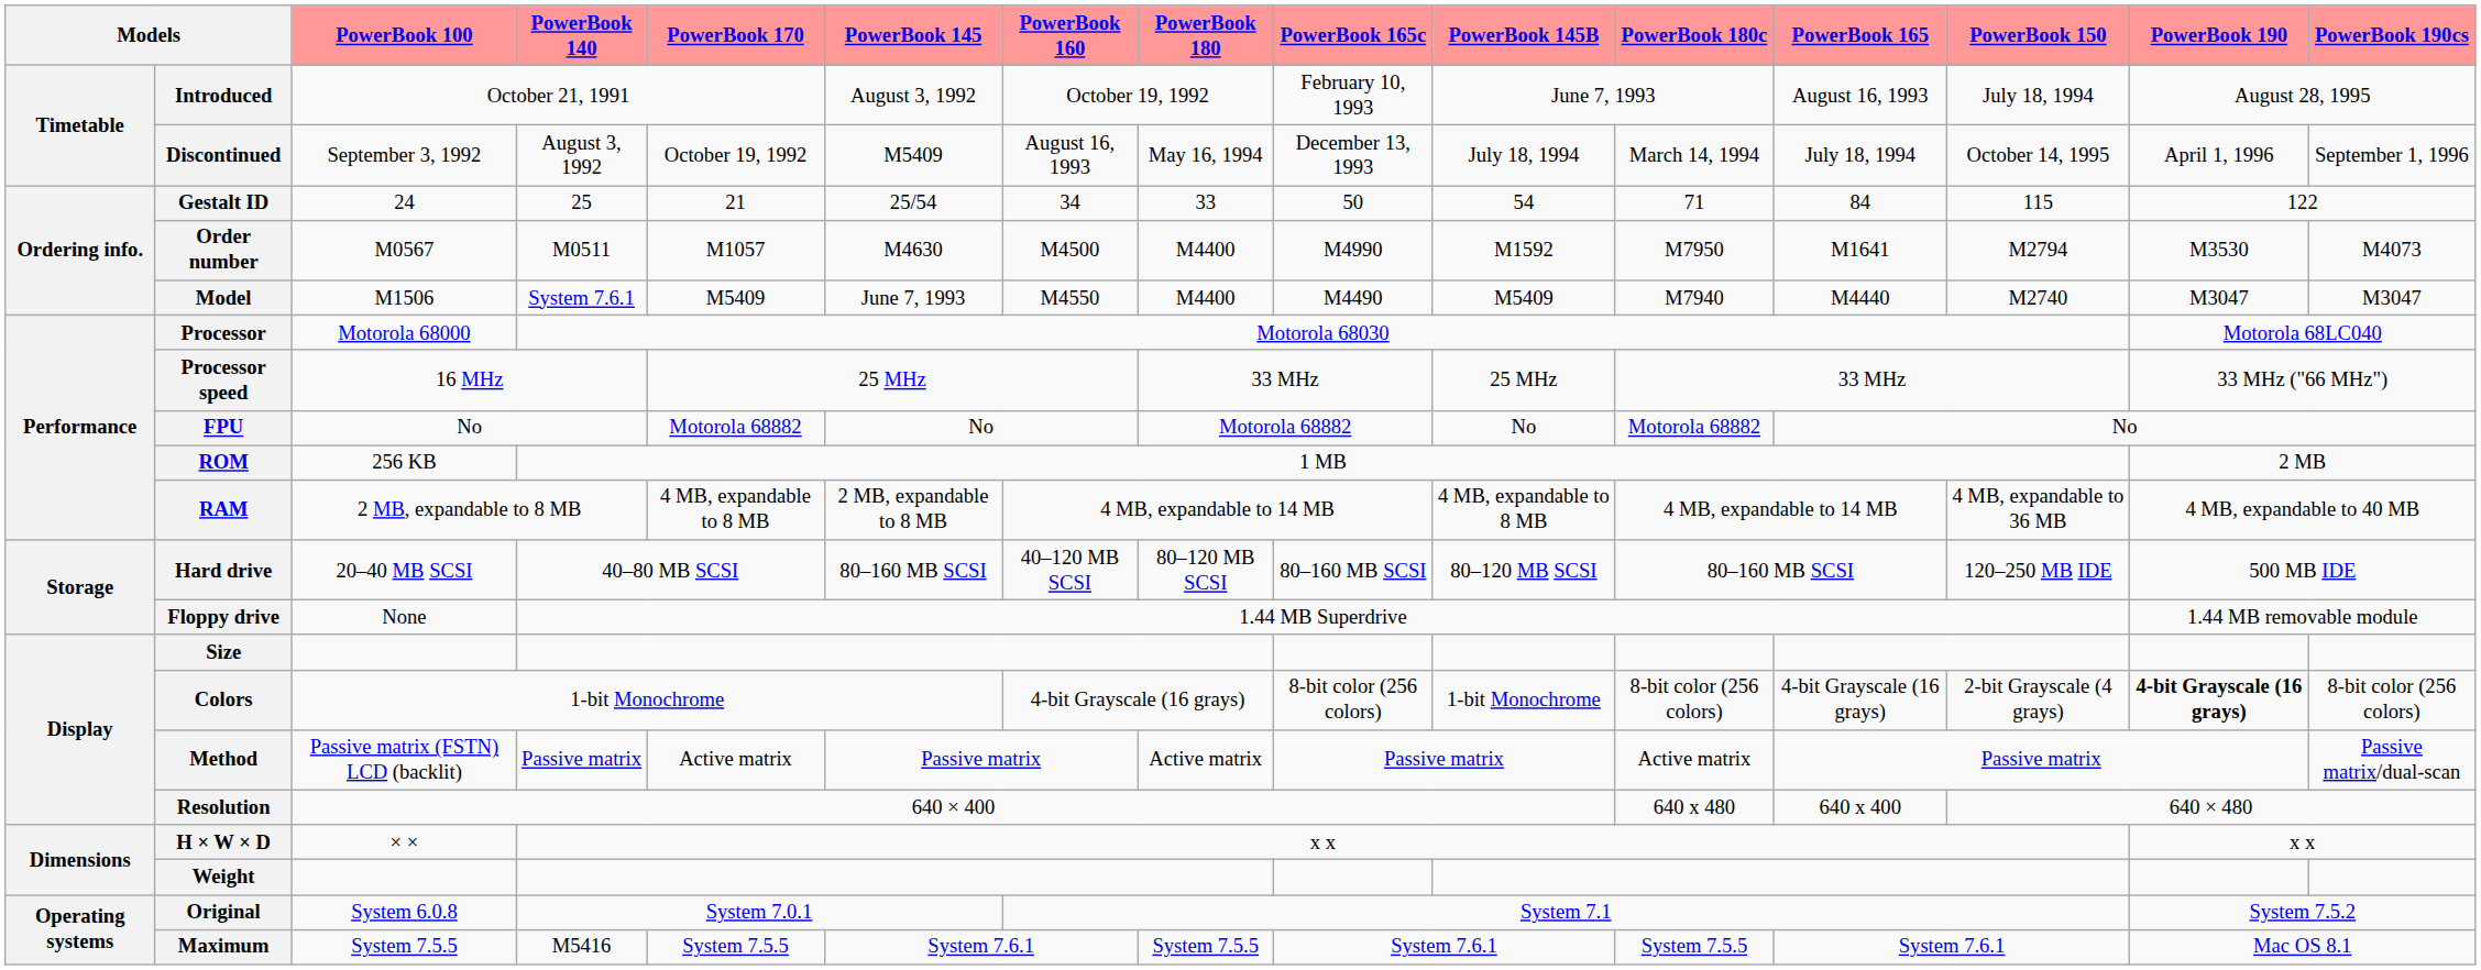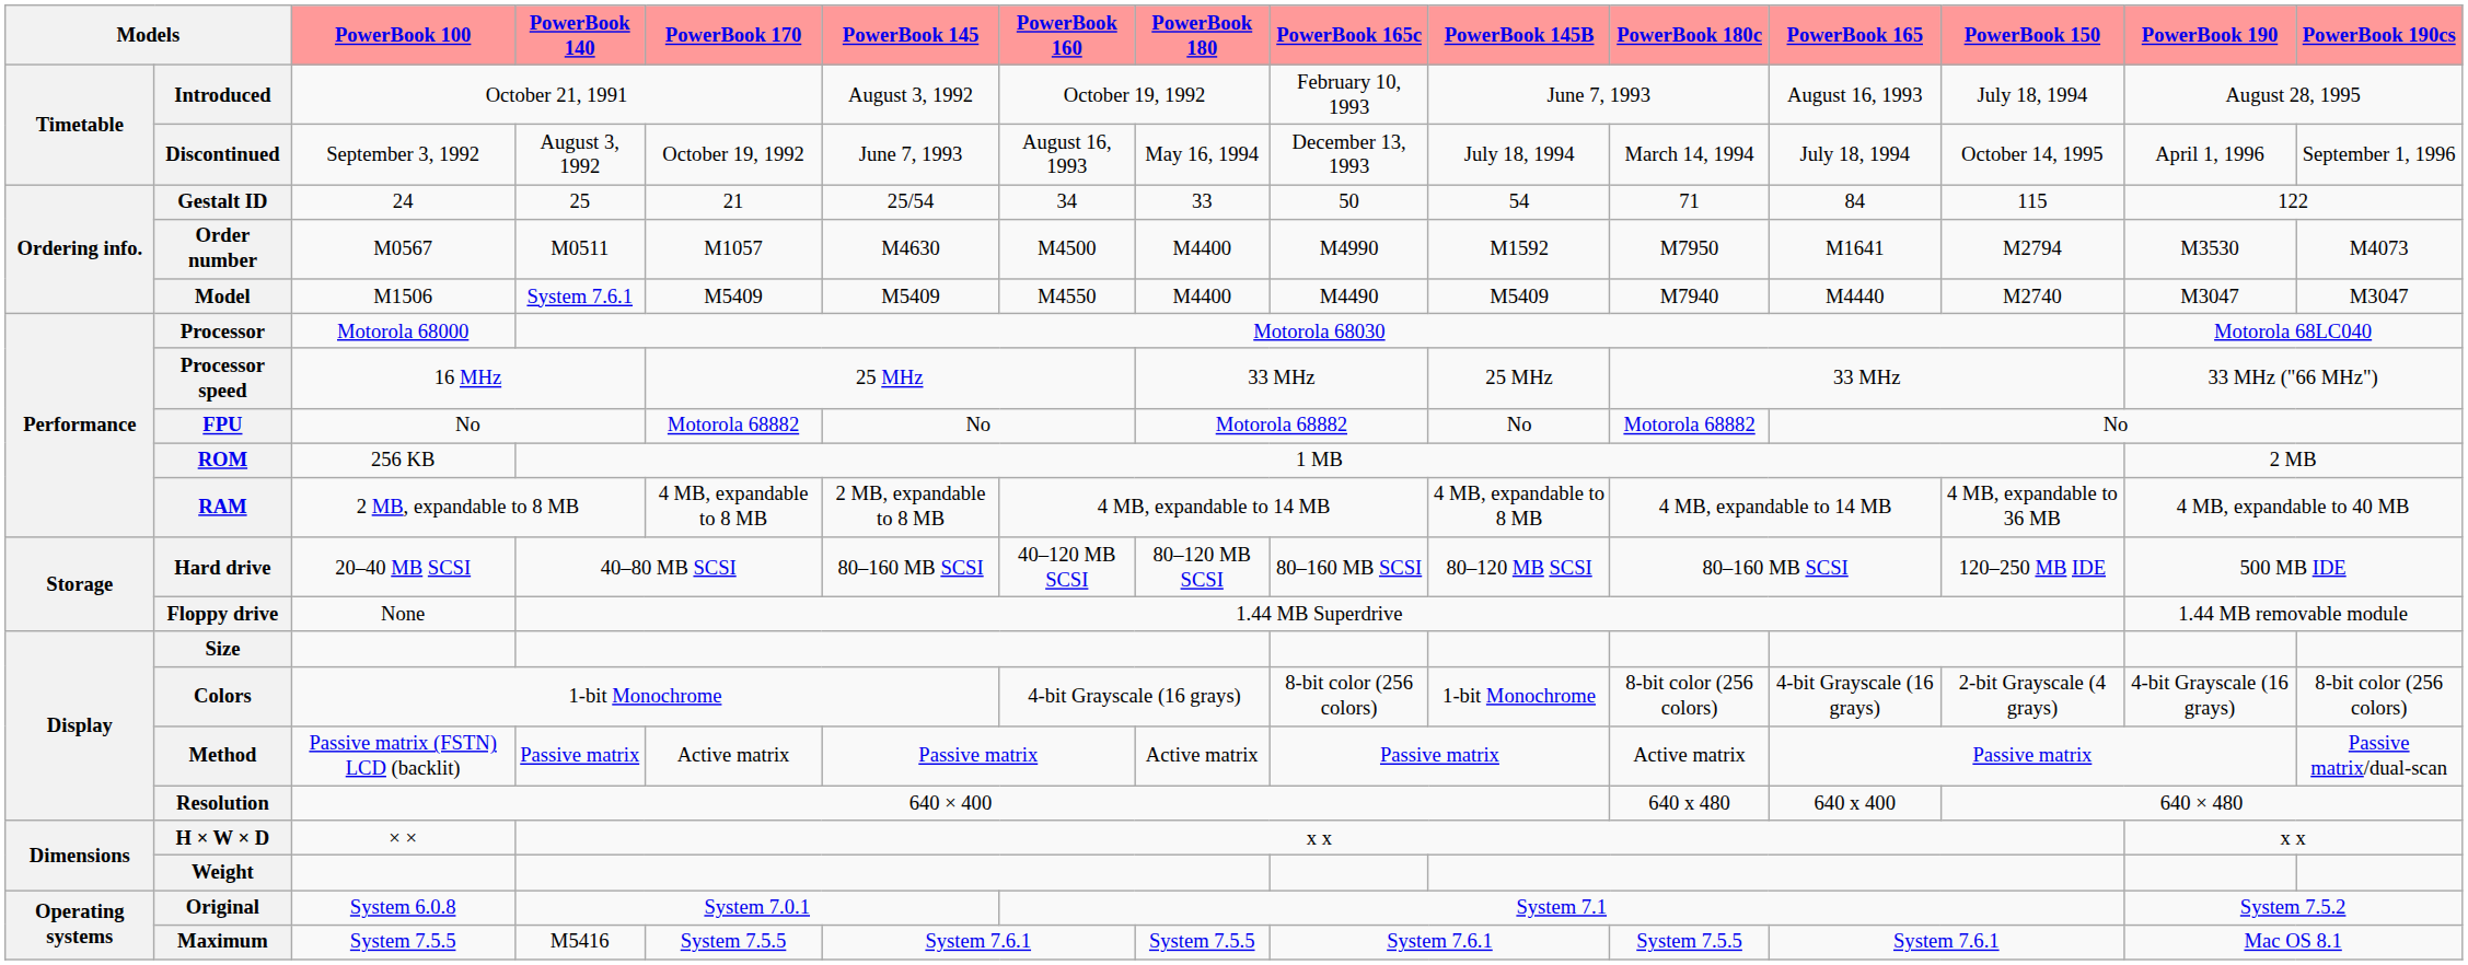Discontinued | PowerBook 145: M5409 -> June 7, 1993
Model | PowerBook 145: June 7, 1993 -> M5409
Colors | PowerBook 190: bold -> normal
